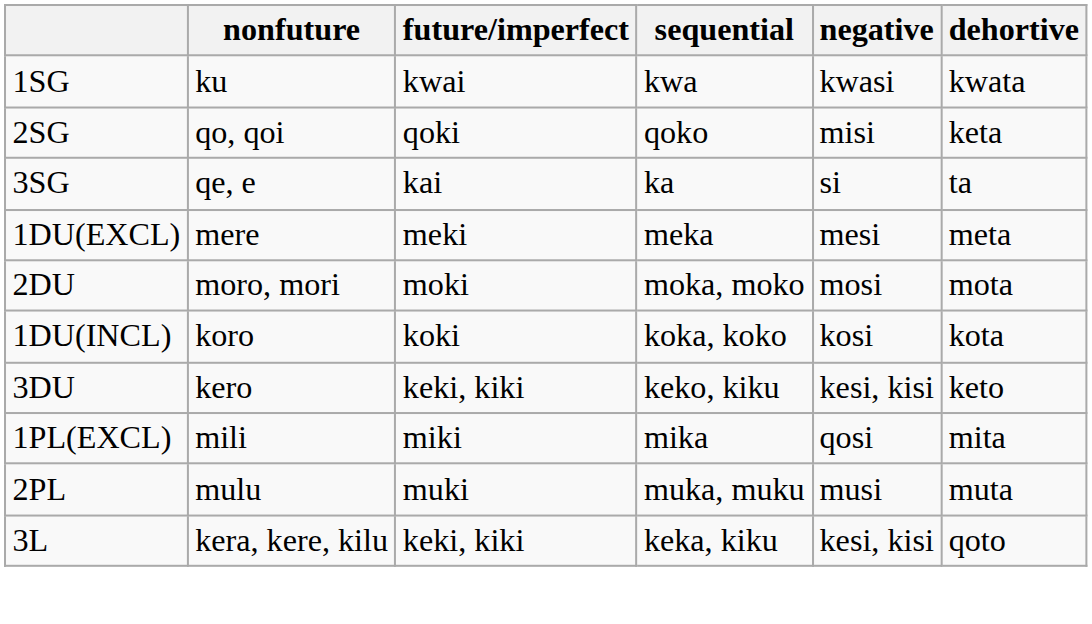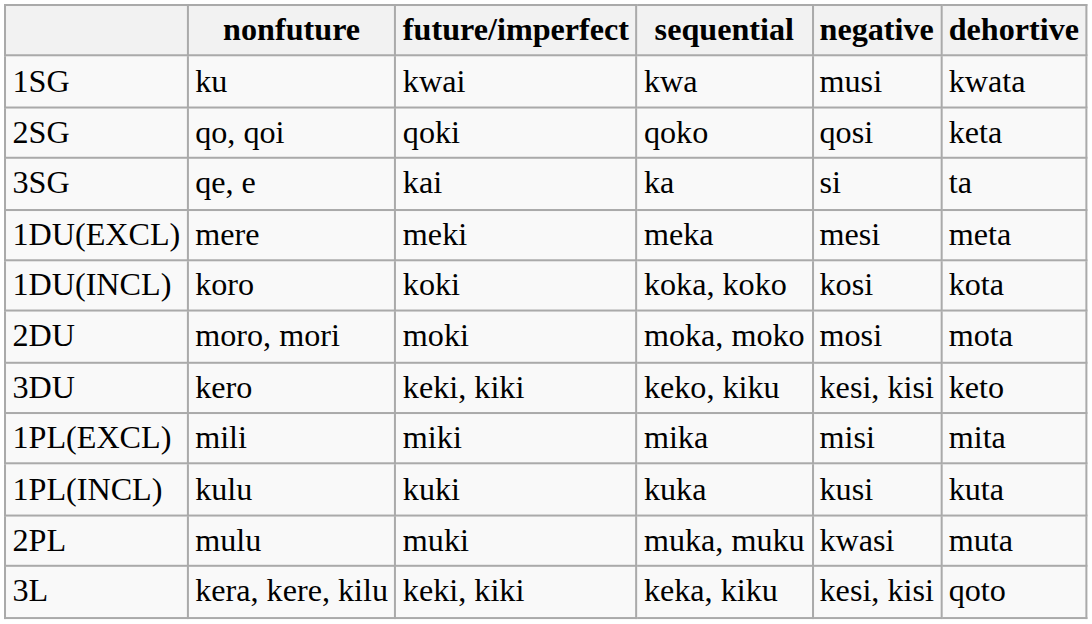1SG | negative: kwasi -> musi
2SG | negative: misi -> qosi
rows swapped: 1DU(INCL) <-> 2DU
1PL(EXCL) | negative: qosi -> misi
+ row: 1PL(INCL) | kulu | kuki | kuka | kusi | kuta
2PL | negative: musi -> kwasi
